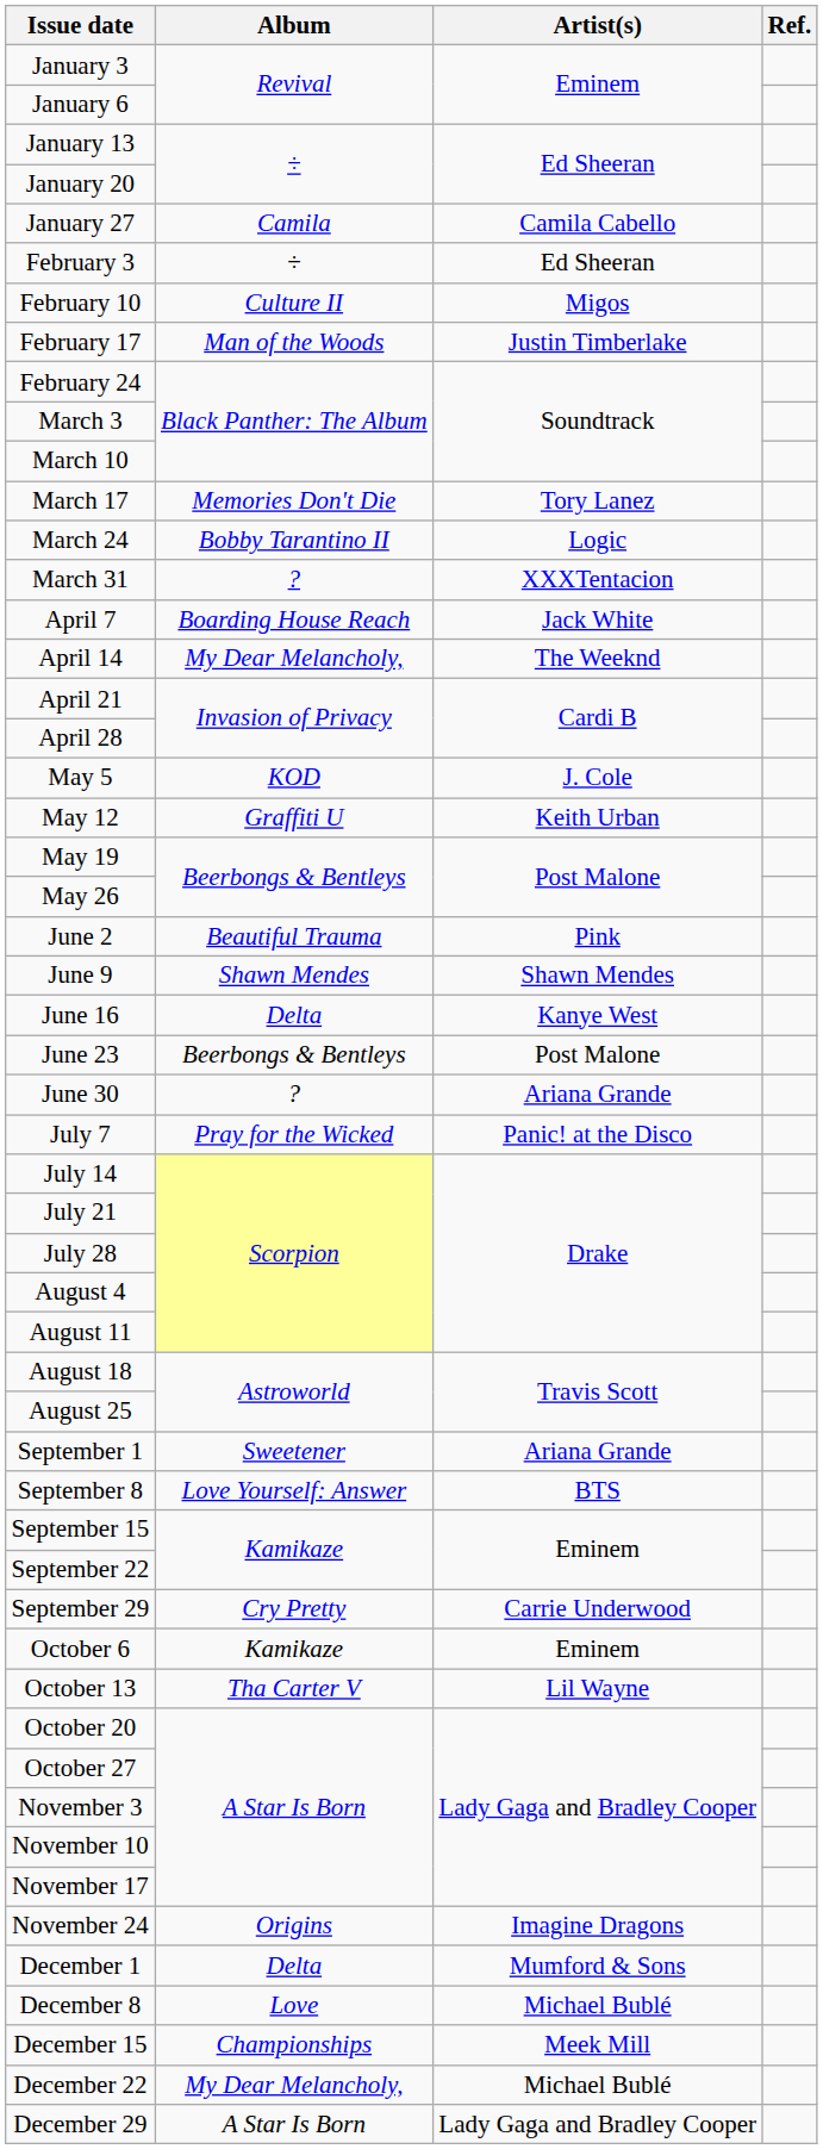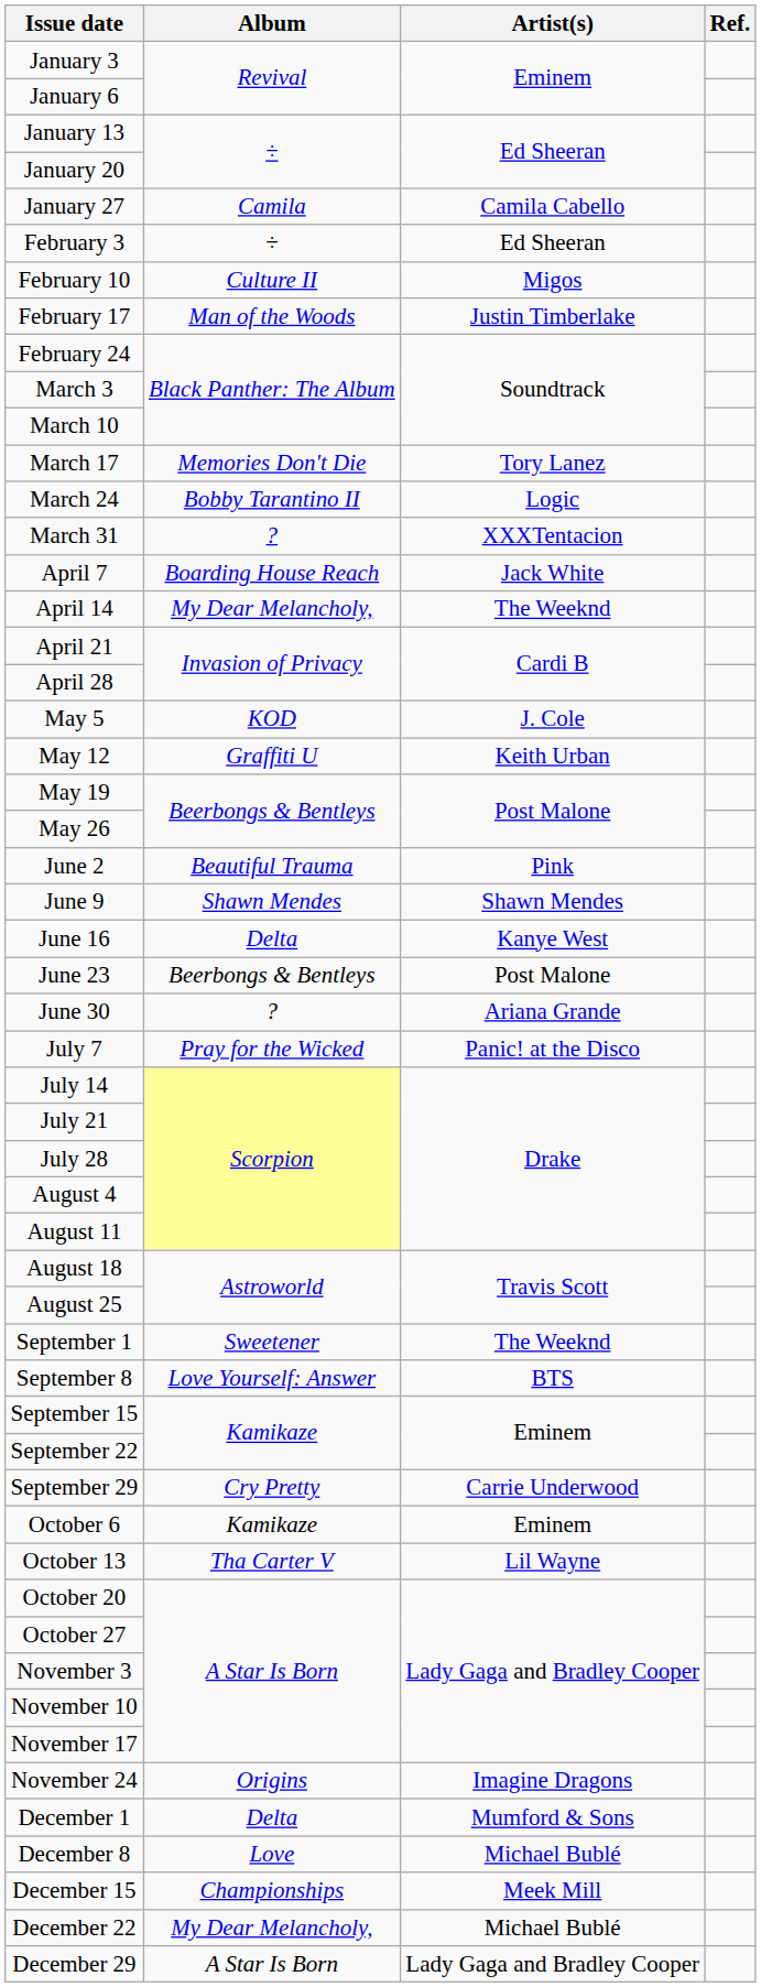September 1 | Artist(s): Ariana Grande -> The Weeknd
